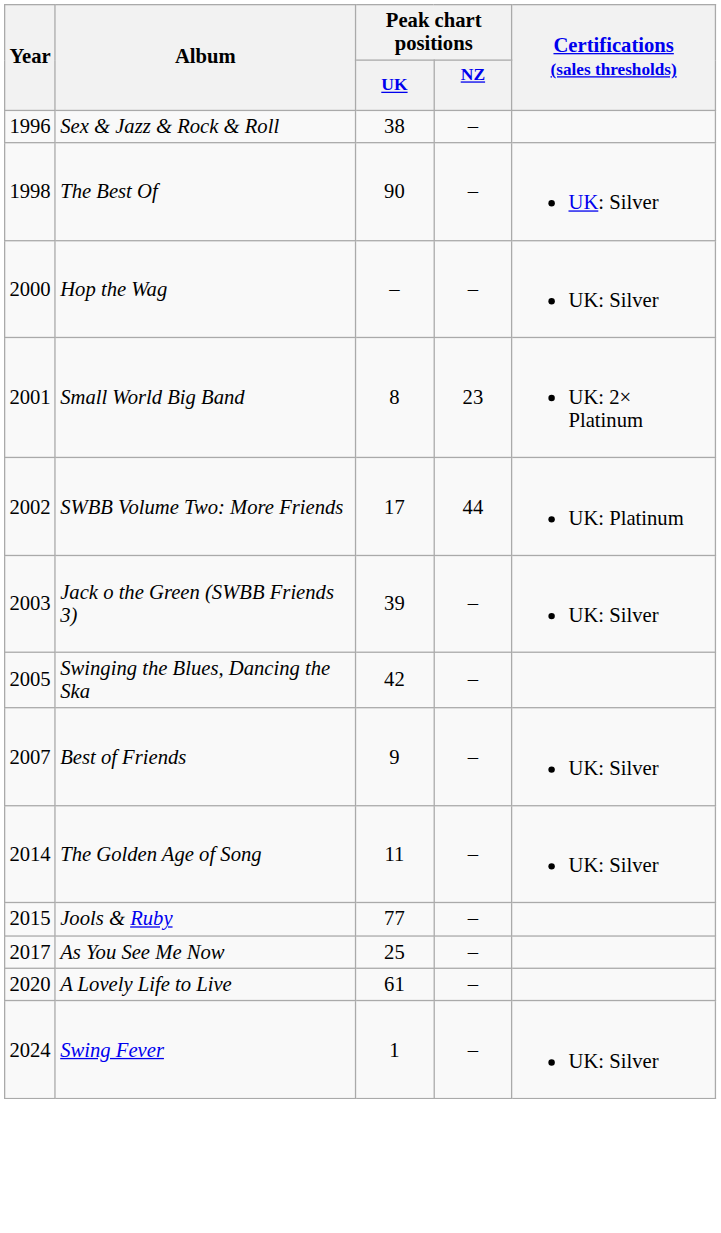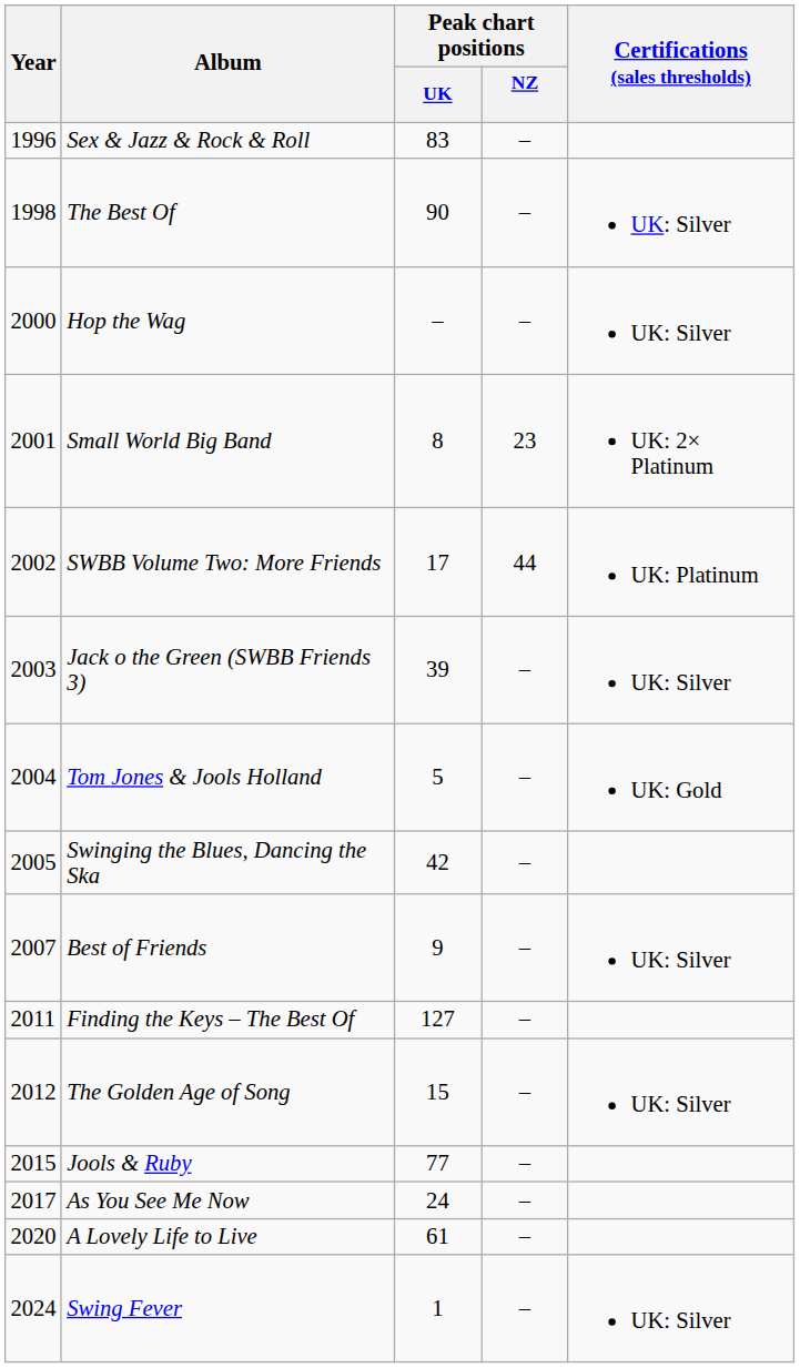Sex & Jazz & Rock & Roll | Peak chart positions / UK: 38 -> 83
+ row: 2004 | Tom Jones & Jools Holland | 5 | – | UK: Gold
+ row: 2011 | Finding the Keys – The Best Of | 127 | –
The Golden Age of Song | Year: 2014 -> 2012
The Golden Age of Song | Peak chart positions / UK: 11 -> 15
As You See Me Now | Peak chart positions / UK: 25 -> 24
